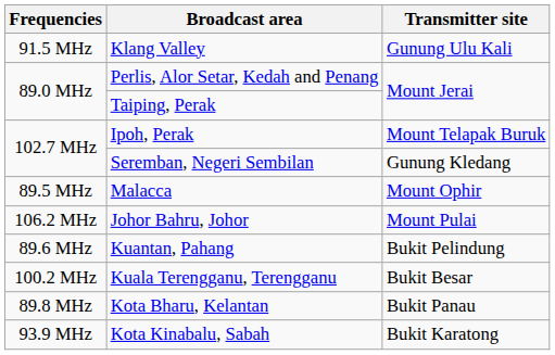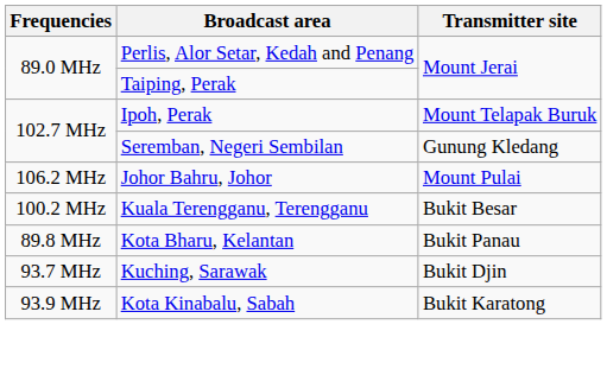- row: 91.5 MHz | Klang Valley | Gunung Ulu Kali
- row: 89.5 MHz | Malacca | Mount Ophir
- row: 89.6 MHz | Kuantan, Pahang | Bukit Pelindung
+ row: 93.7 MHz | Kuching, Sarawak | Bukit Djin
